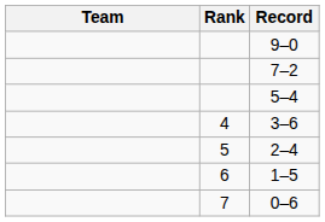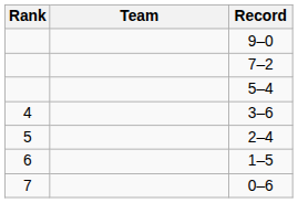columns swapped: Rank <-> Team
